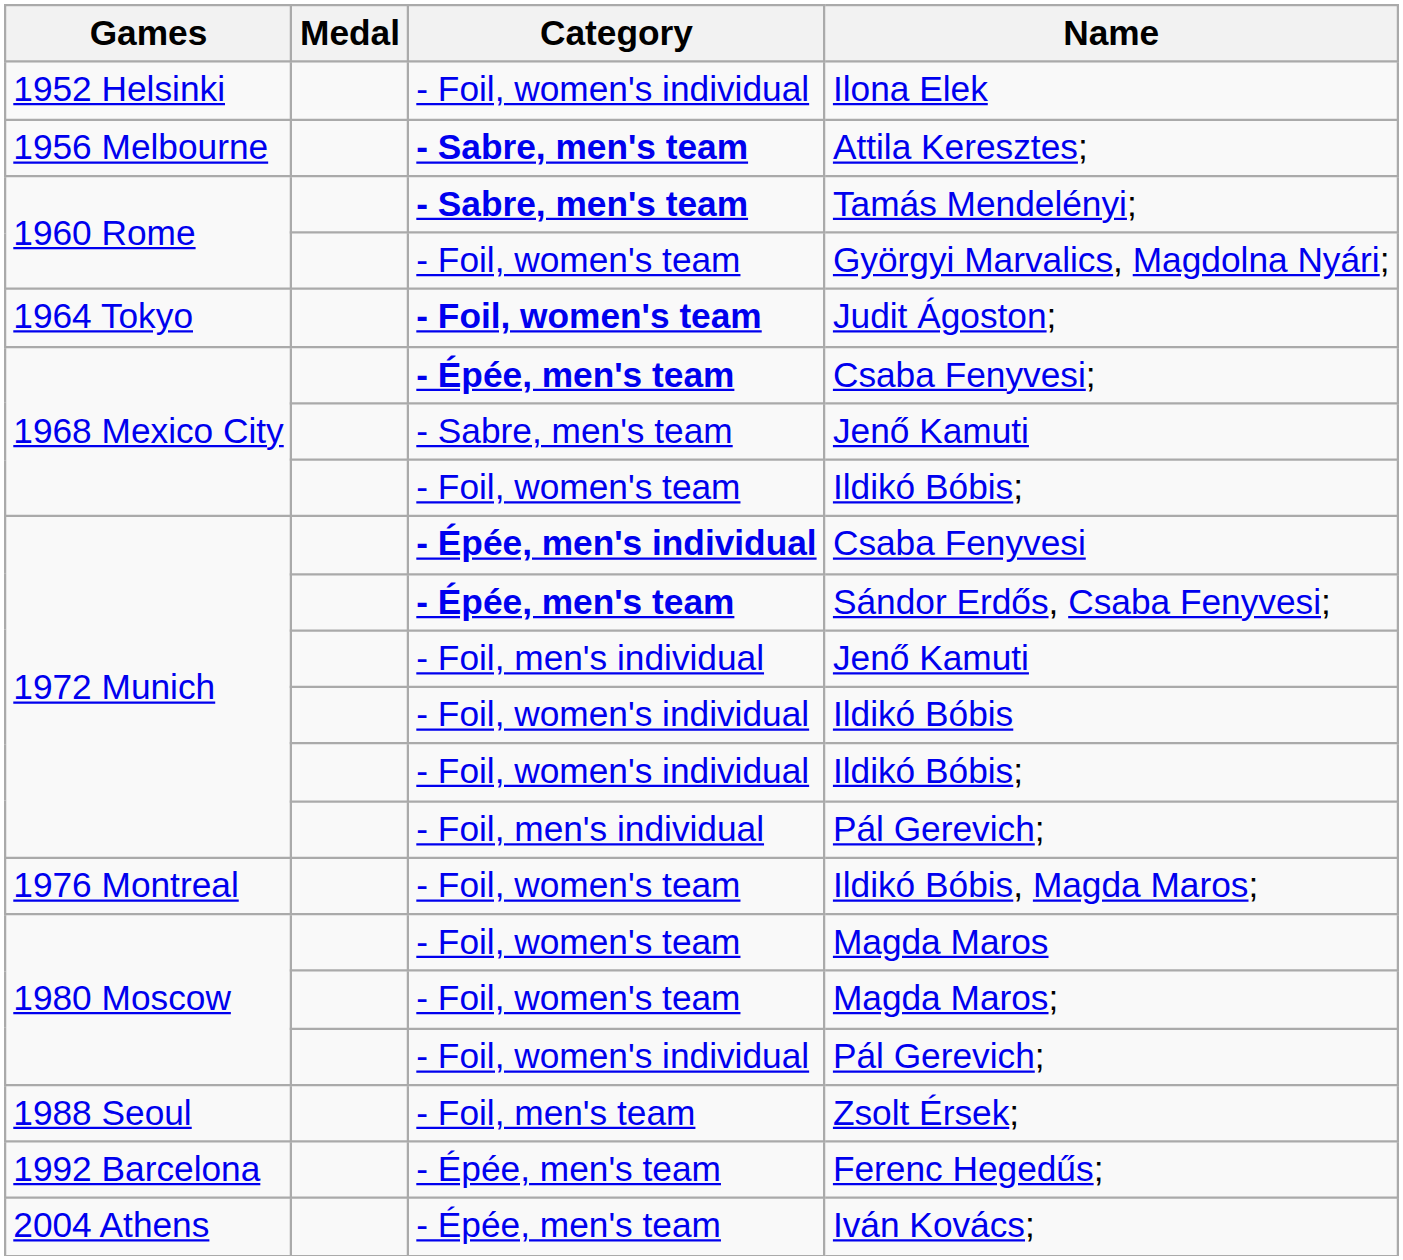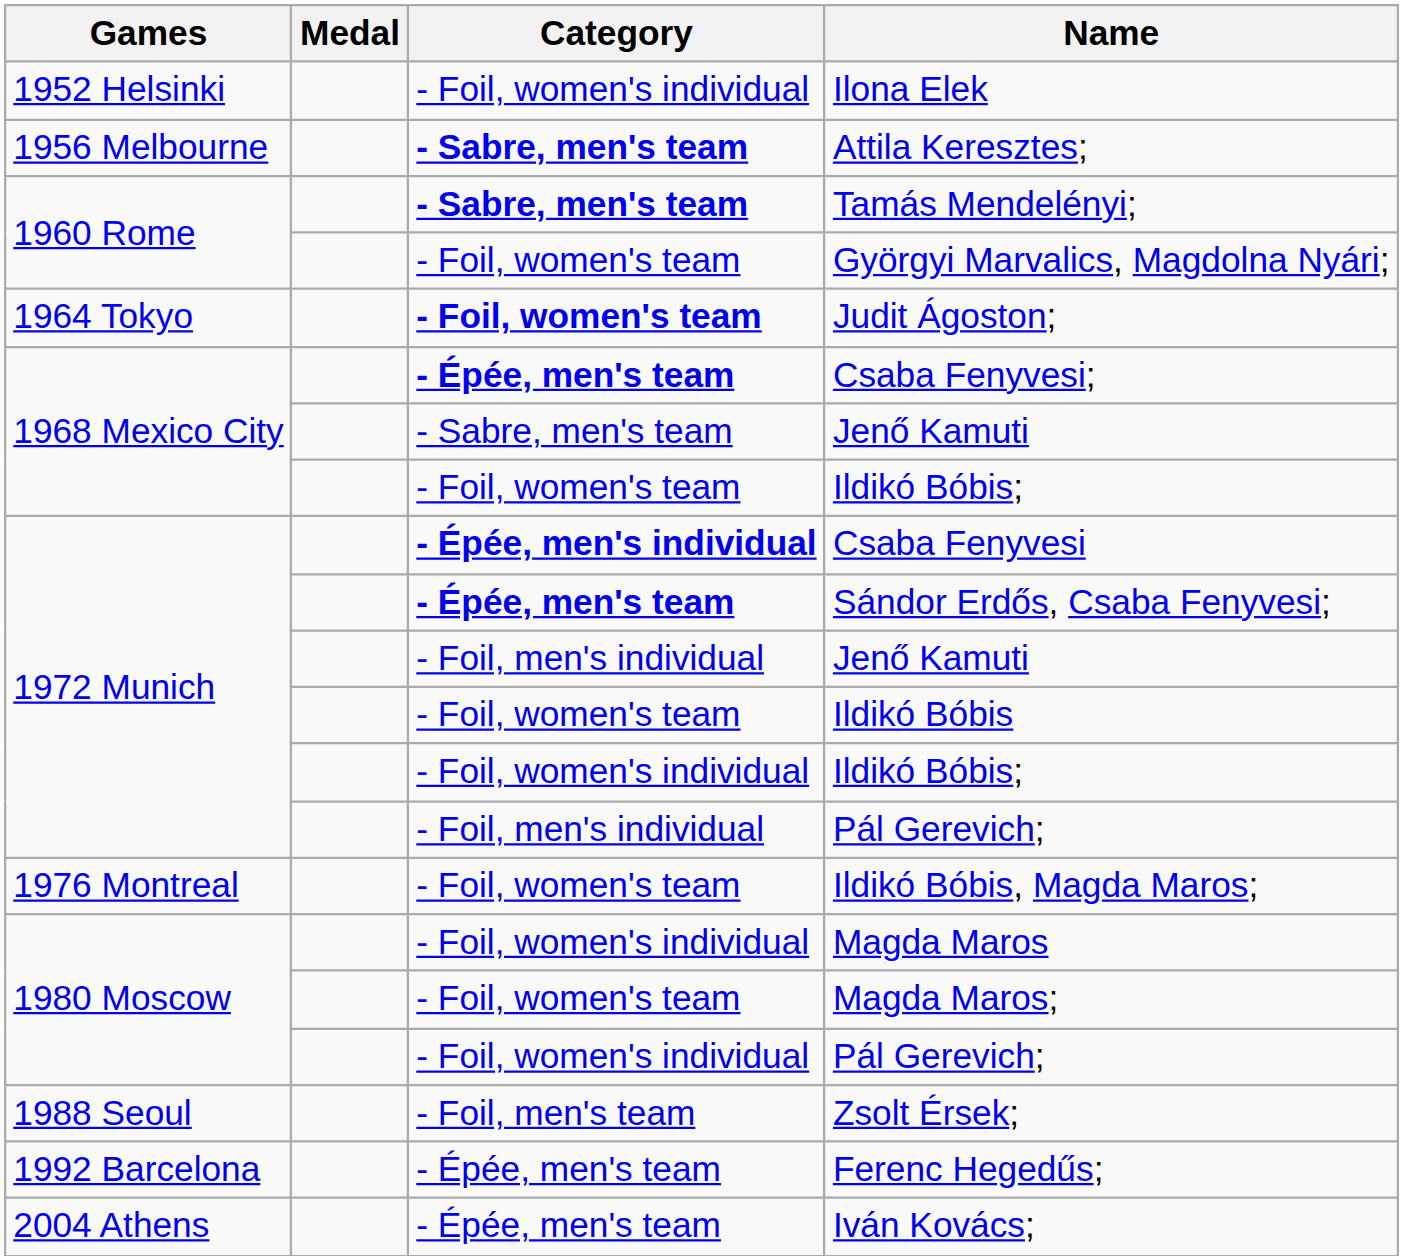Ildikó Bóbis | Category: - Foil, women's individual -> - Foil, women's team
Magda Maros | Category: - Foil, women's team -> - Foil, women's individual
